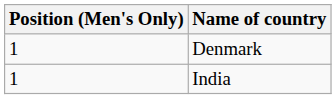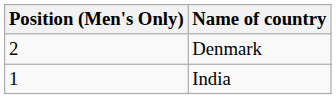Denmark | Position (Men's Only): 1 -> 2
